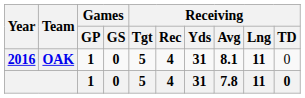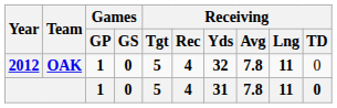OAK | Year: 2016 -> 2012
OAK | Receiving / Yds: 31 -> 32
OAK | Receiving / Avg: 8.1 -> 7.8
